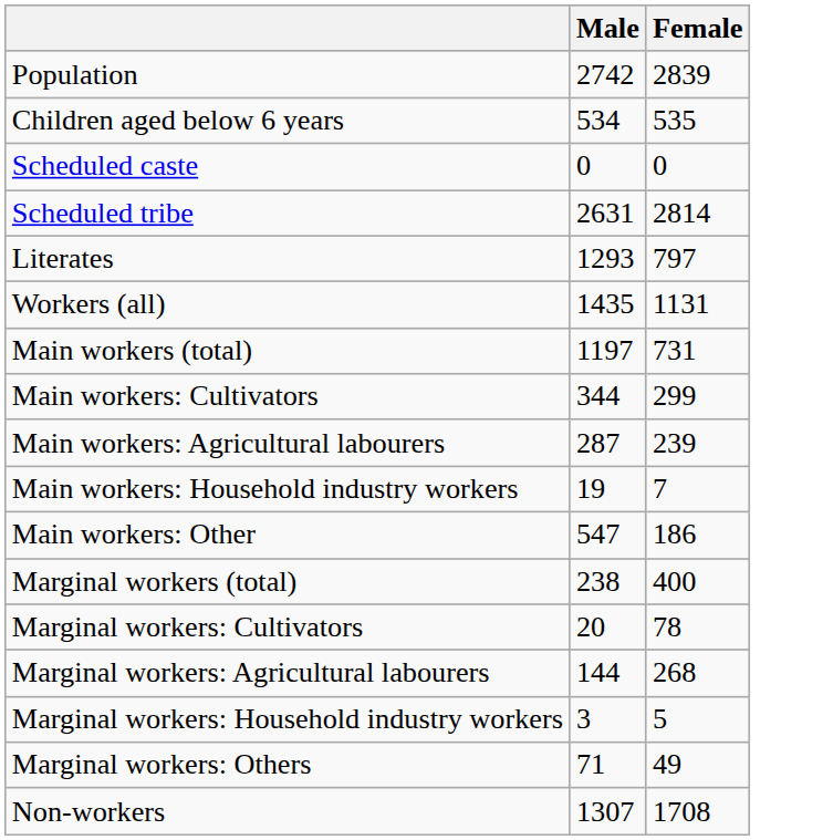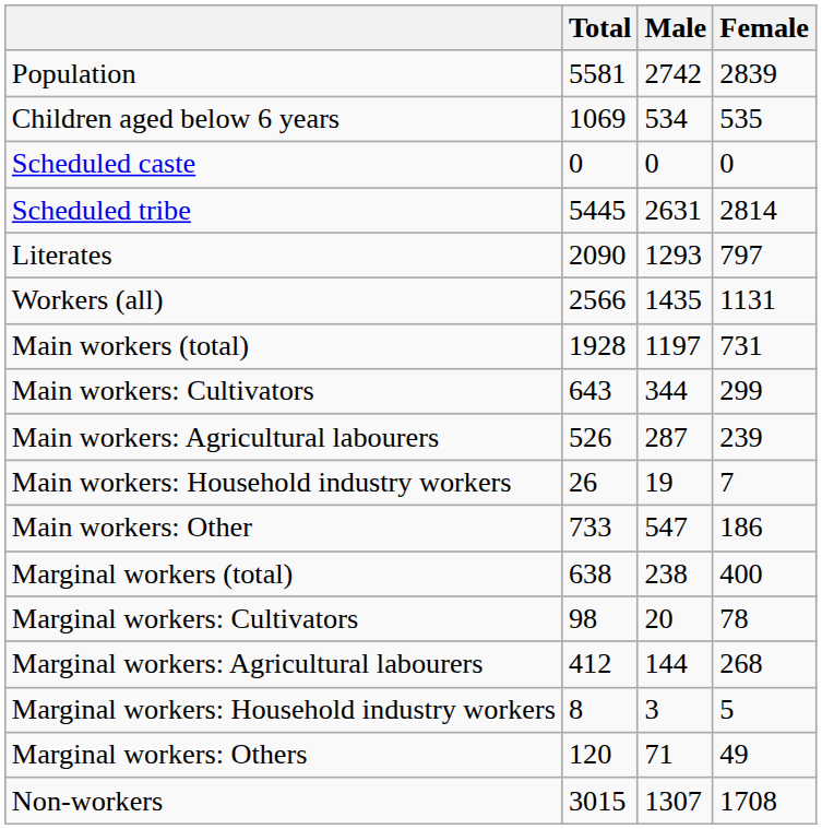+ column: Total | 5581 | 1069 | 0 | 5445 | 2090 | 2566 | 1928 | 643 | 526 | 26 | 733 | 638 | 98 | 412 | 8 | 120 | 3015
